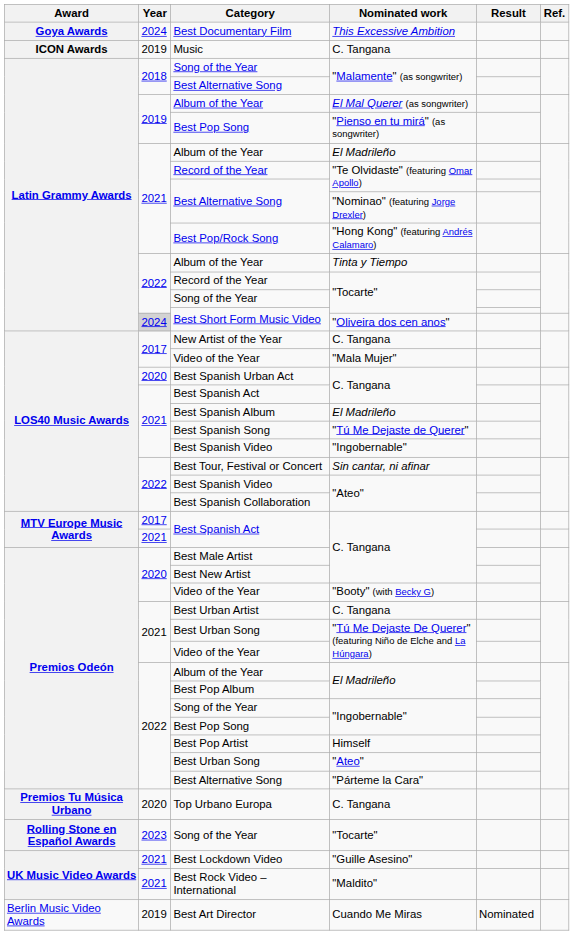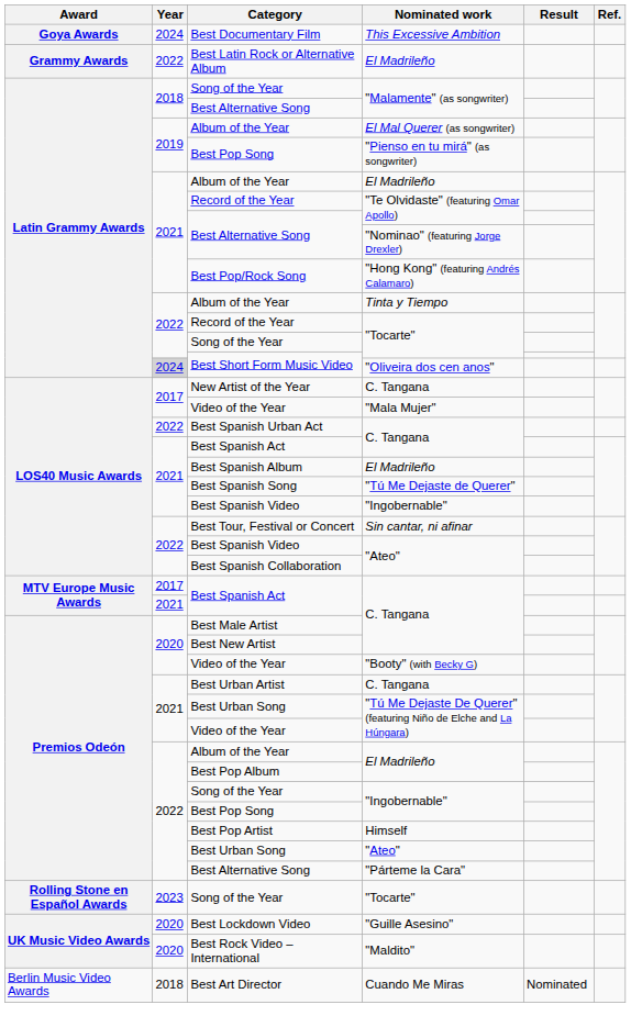+ row: Grammy Awards | 2022 | Best Latin Rock or Alternative Album | El Madrileño
- row: ICON Awards | 2019 | Music | C. Tangana
Best Spanish Urban Act | Year: 2020 -> 2022
- row: Premios Tu Música Urbano | 2020 | Top Urbano Europa | C. Tangana
Best Lockdown Video | Year: 2021 -> 2020
Best Rock Video – International | Year: 2021 -> 2020
Best Art Director | Year: 2019 -> 2018
